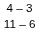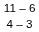rows swapped: 4 – 3 <-> 11 – 6
